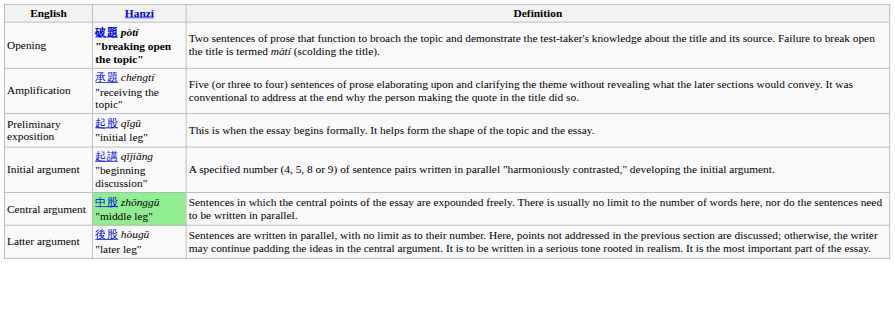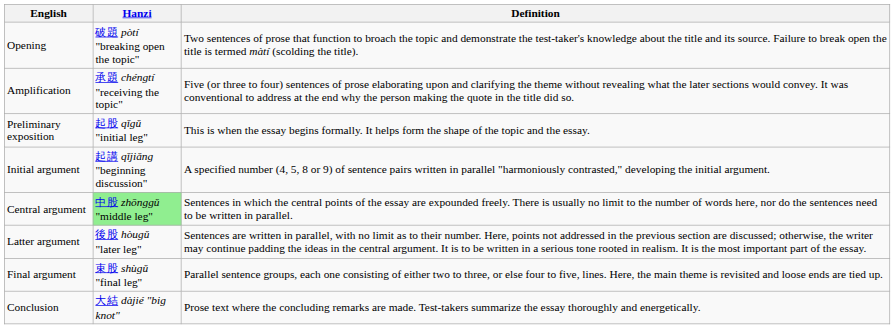Opening | Hanzi: bold -> normal
+ row: Final argument | 束股 shùgǔ "final leg" | Parallel sentence groups, each one consisting of either two to three, or else four to five, lines. Here, the main theme is revisited and loose ends are tied up.
+ row: Conclusion | 大結 dàjié "big knot" | Prose text where the concluding remarks are made. Test-takers summarize the essay thoroughly and energetically.
